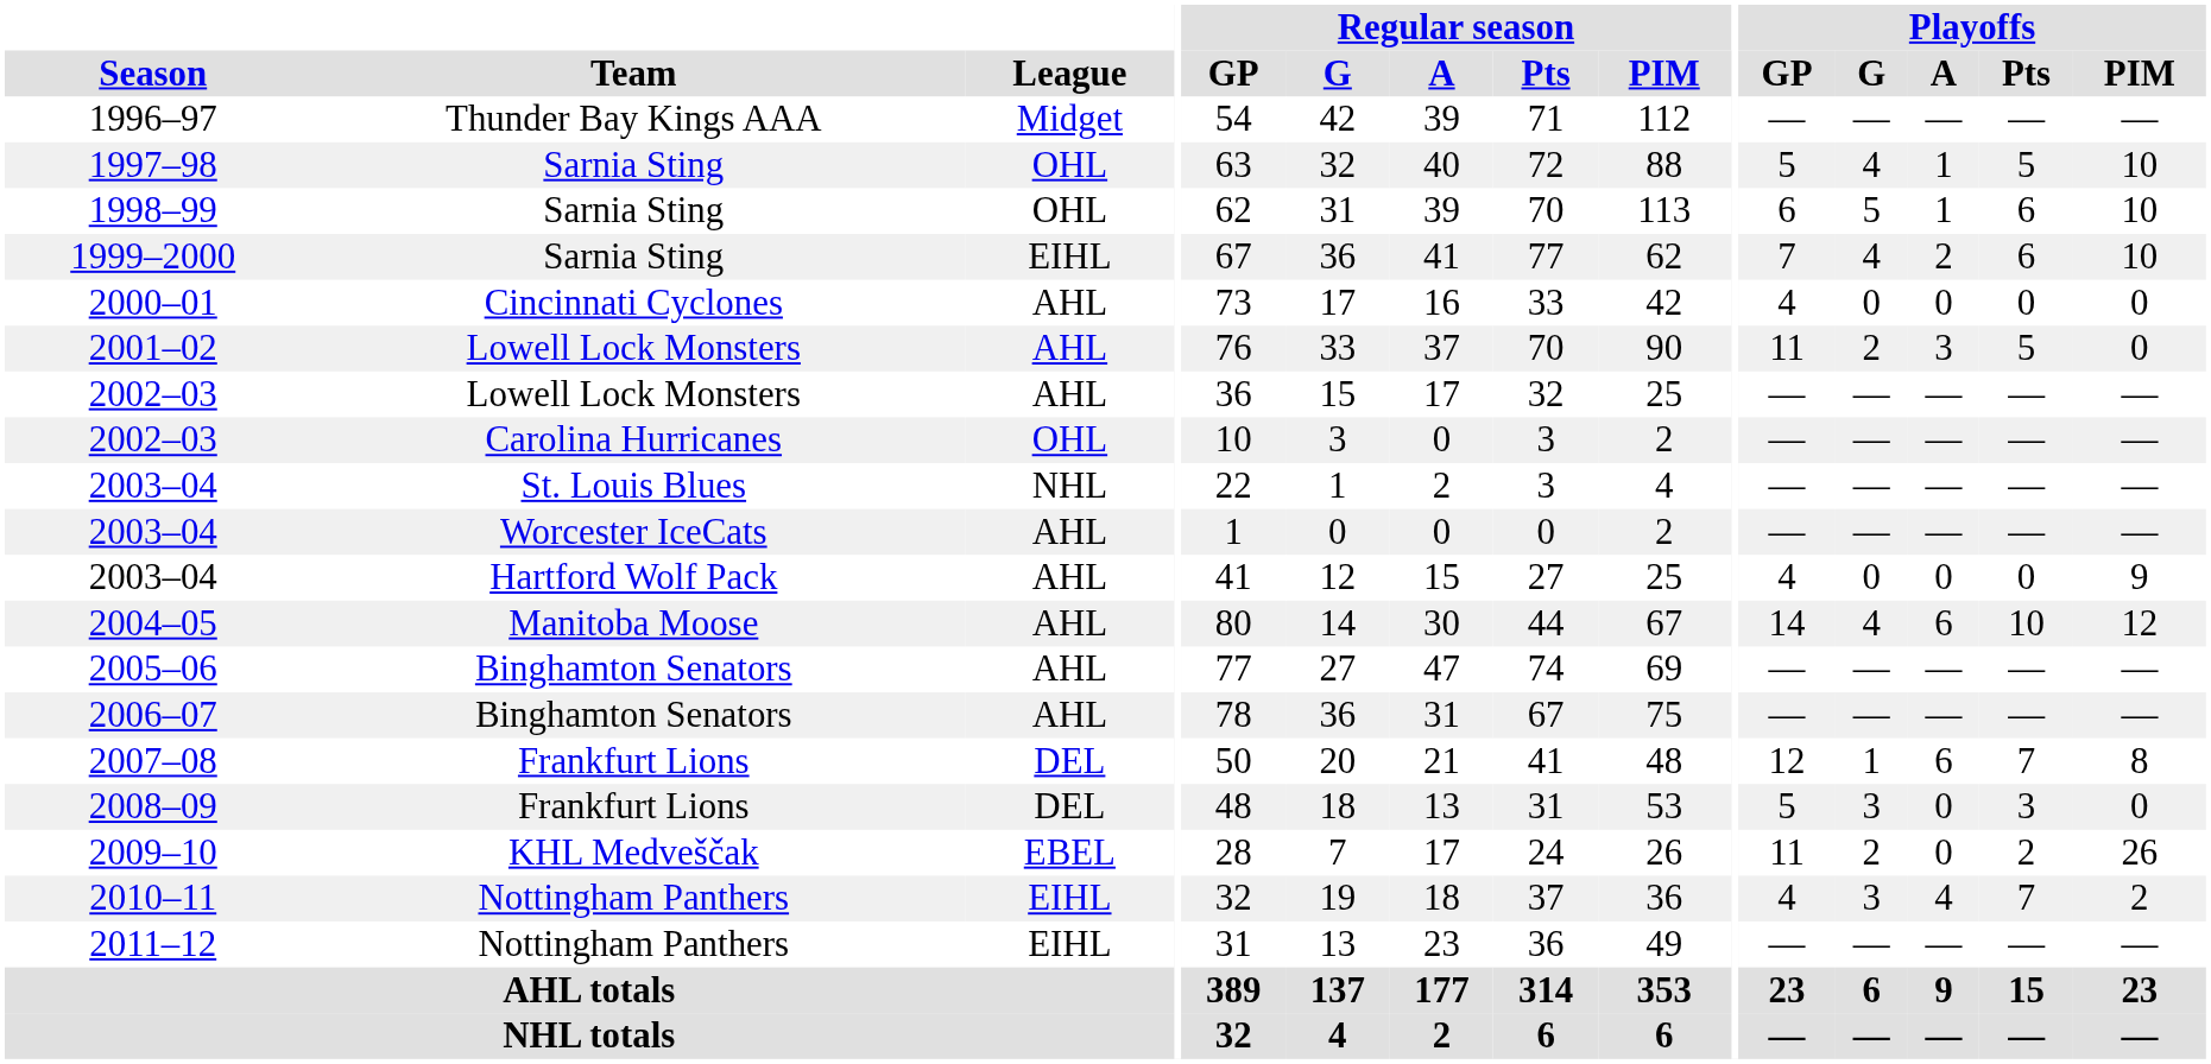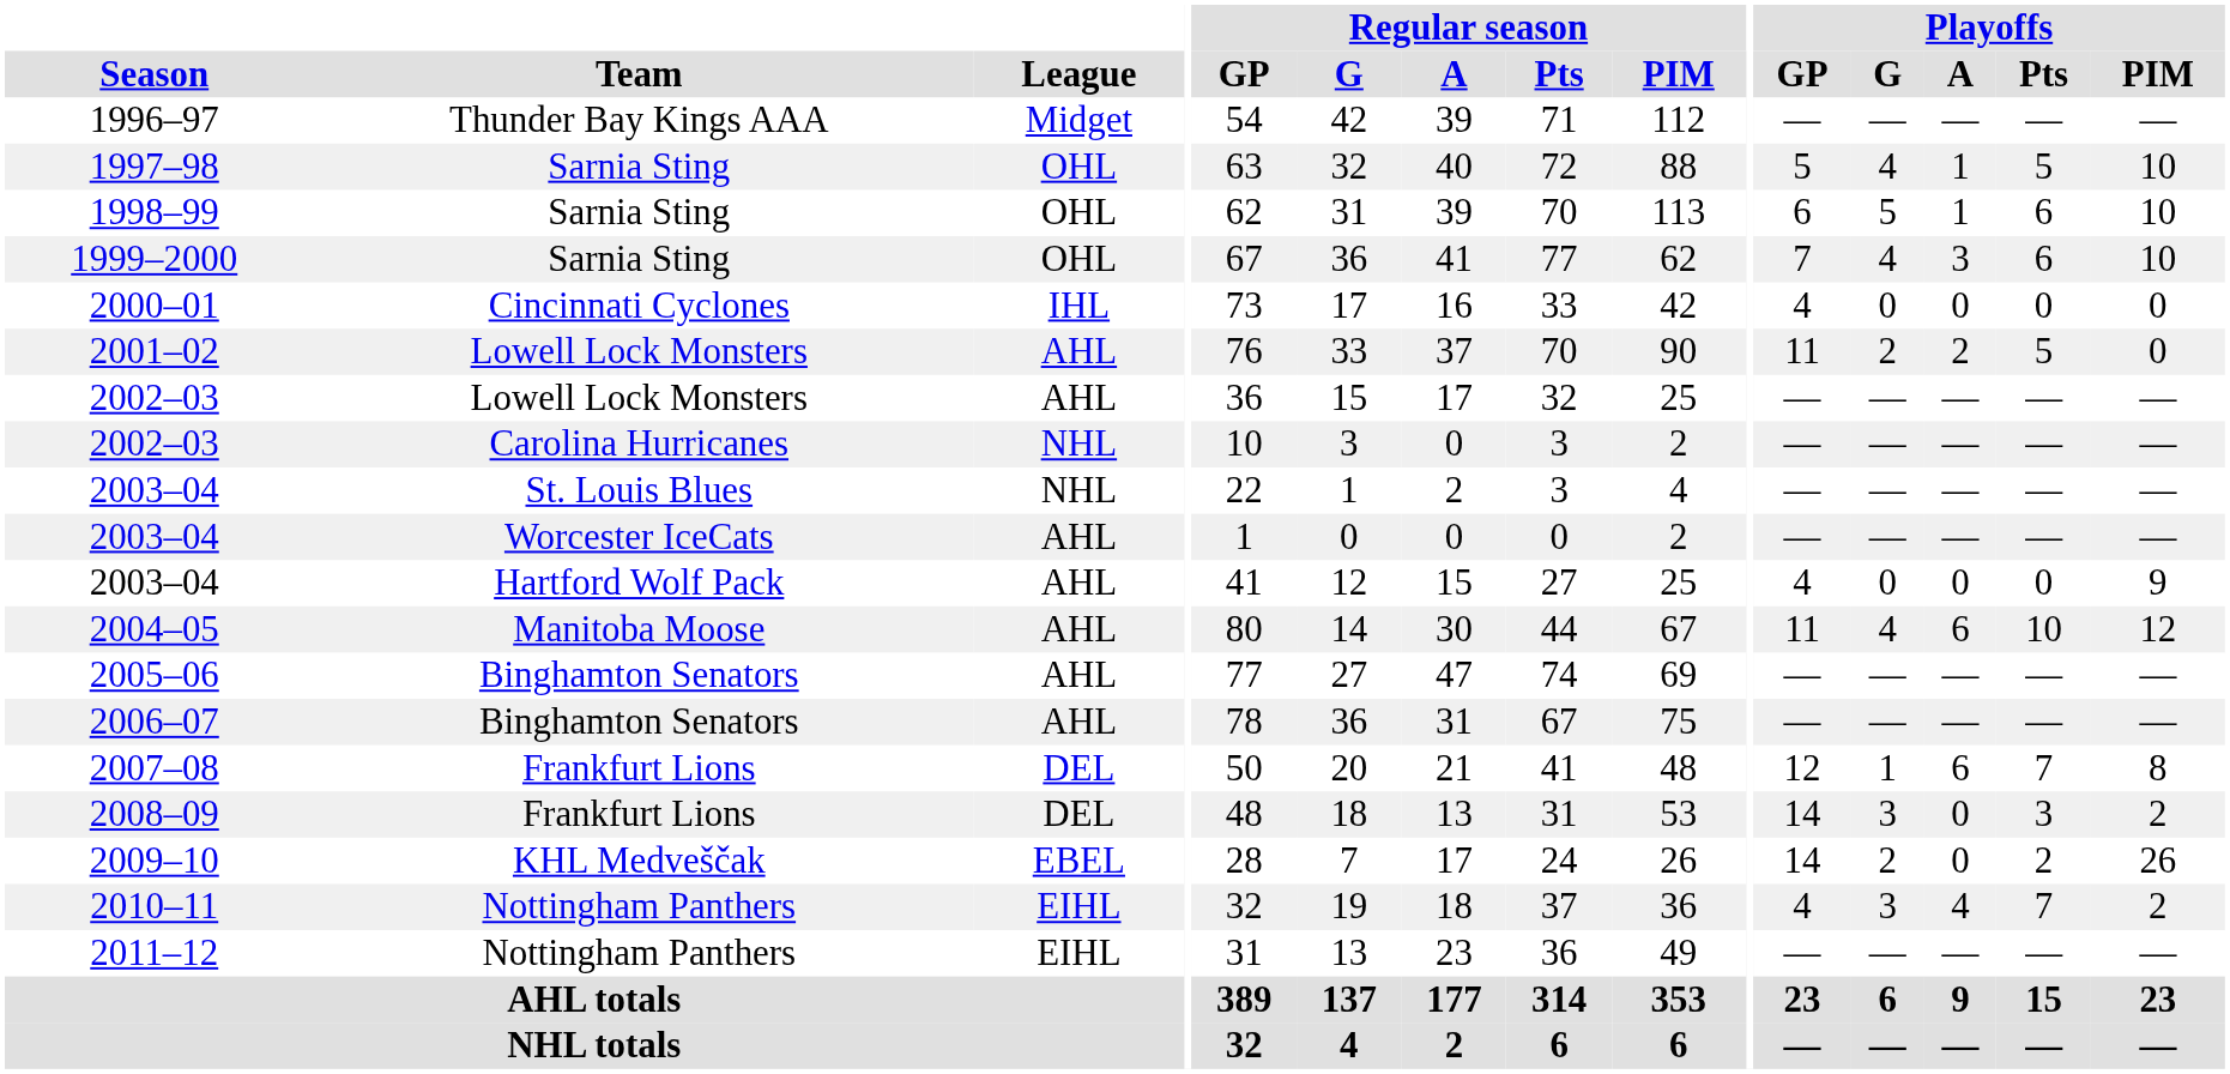1999–2000 | League: EIHL -> OHL
1999–2000 | Playoffs / A: 2 -> 3
2000–01 | League: AHL -> IHL
2001–02 | Playoffs / A: 3 -> 2
2002–03 / Carolina Hurricanes | League: OHL -> NHL
2004–05 | Playoffs / GP: 14 -> 11
2008–09 | Playoffs / GP: 5 -> 14
2008–09 | Playoffs / PIM: 0 -> 2
2009–10 | Playoffs / GP: 11 -> 14
